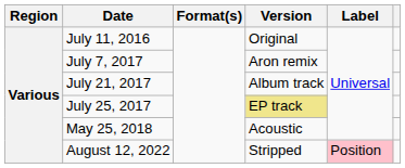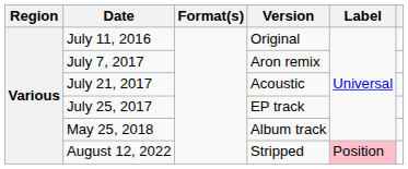July 21, 2017 | Version: Album track -> Acoustic
July 25, 2017 | Version: khaki background -> no background
May 25, 2018 | Version: Acoustic -> Album track
